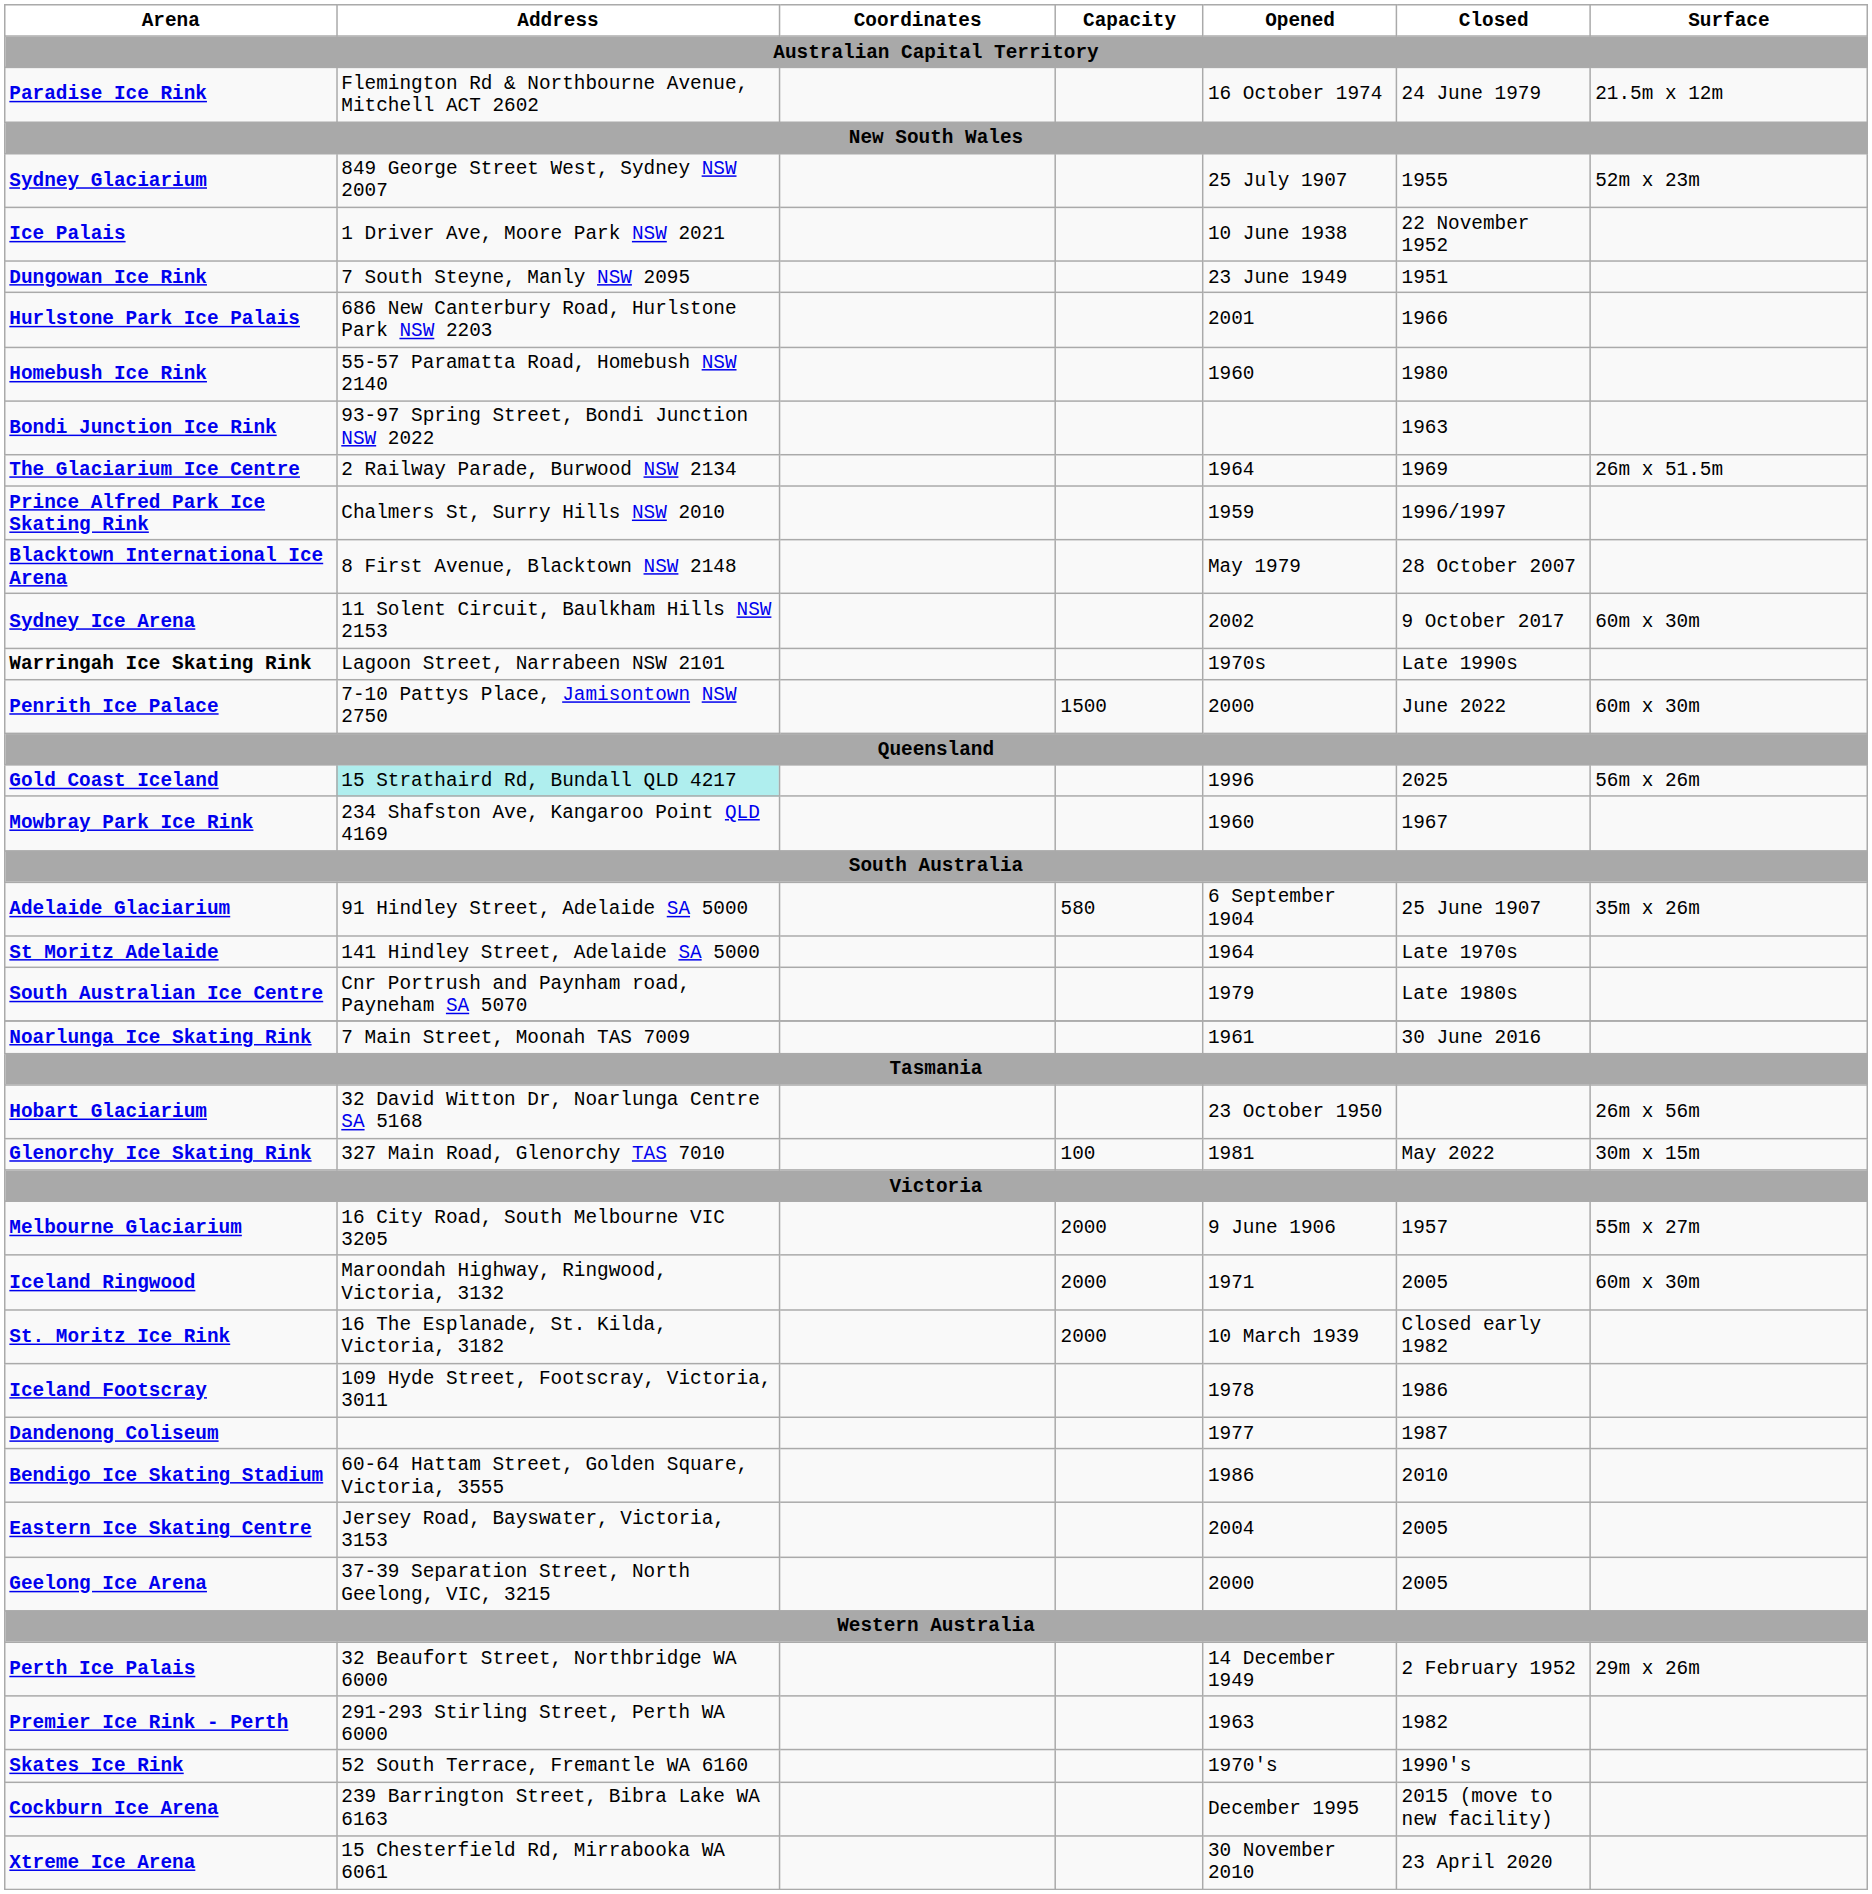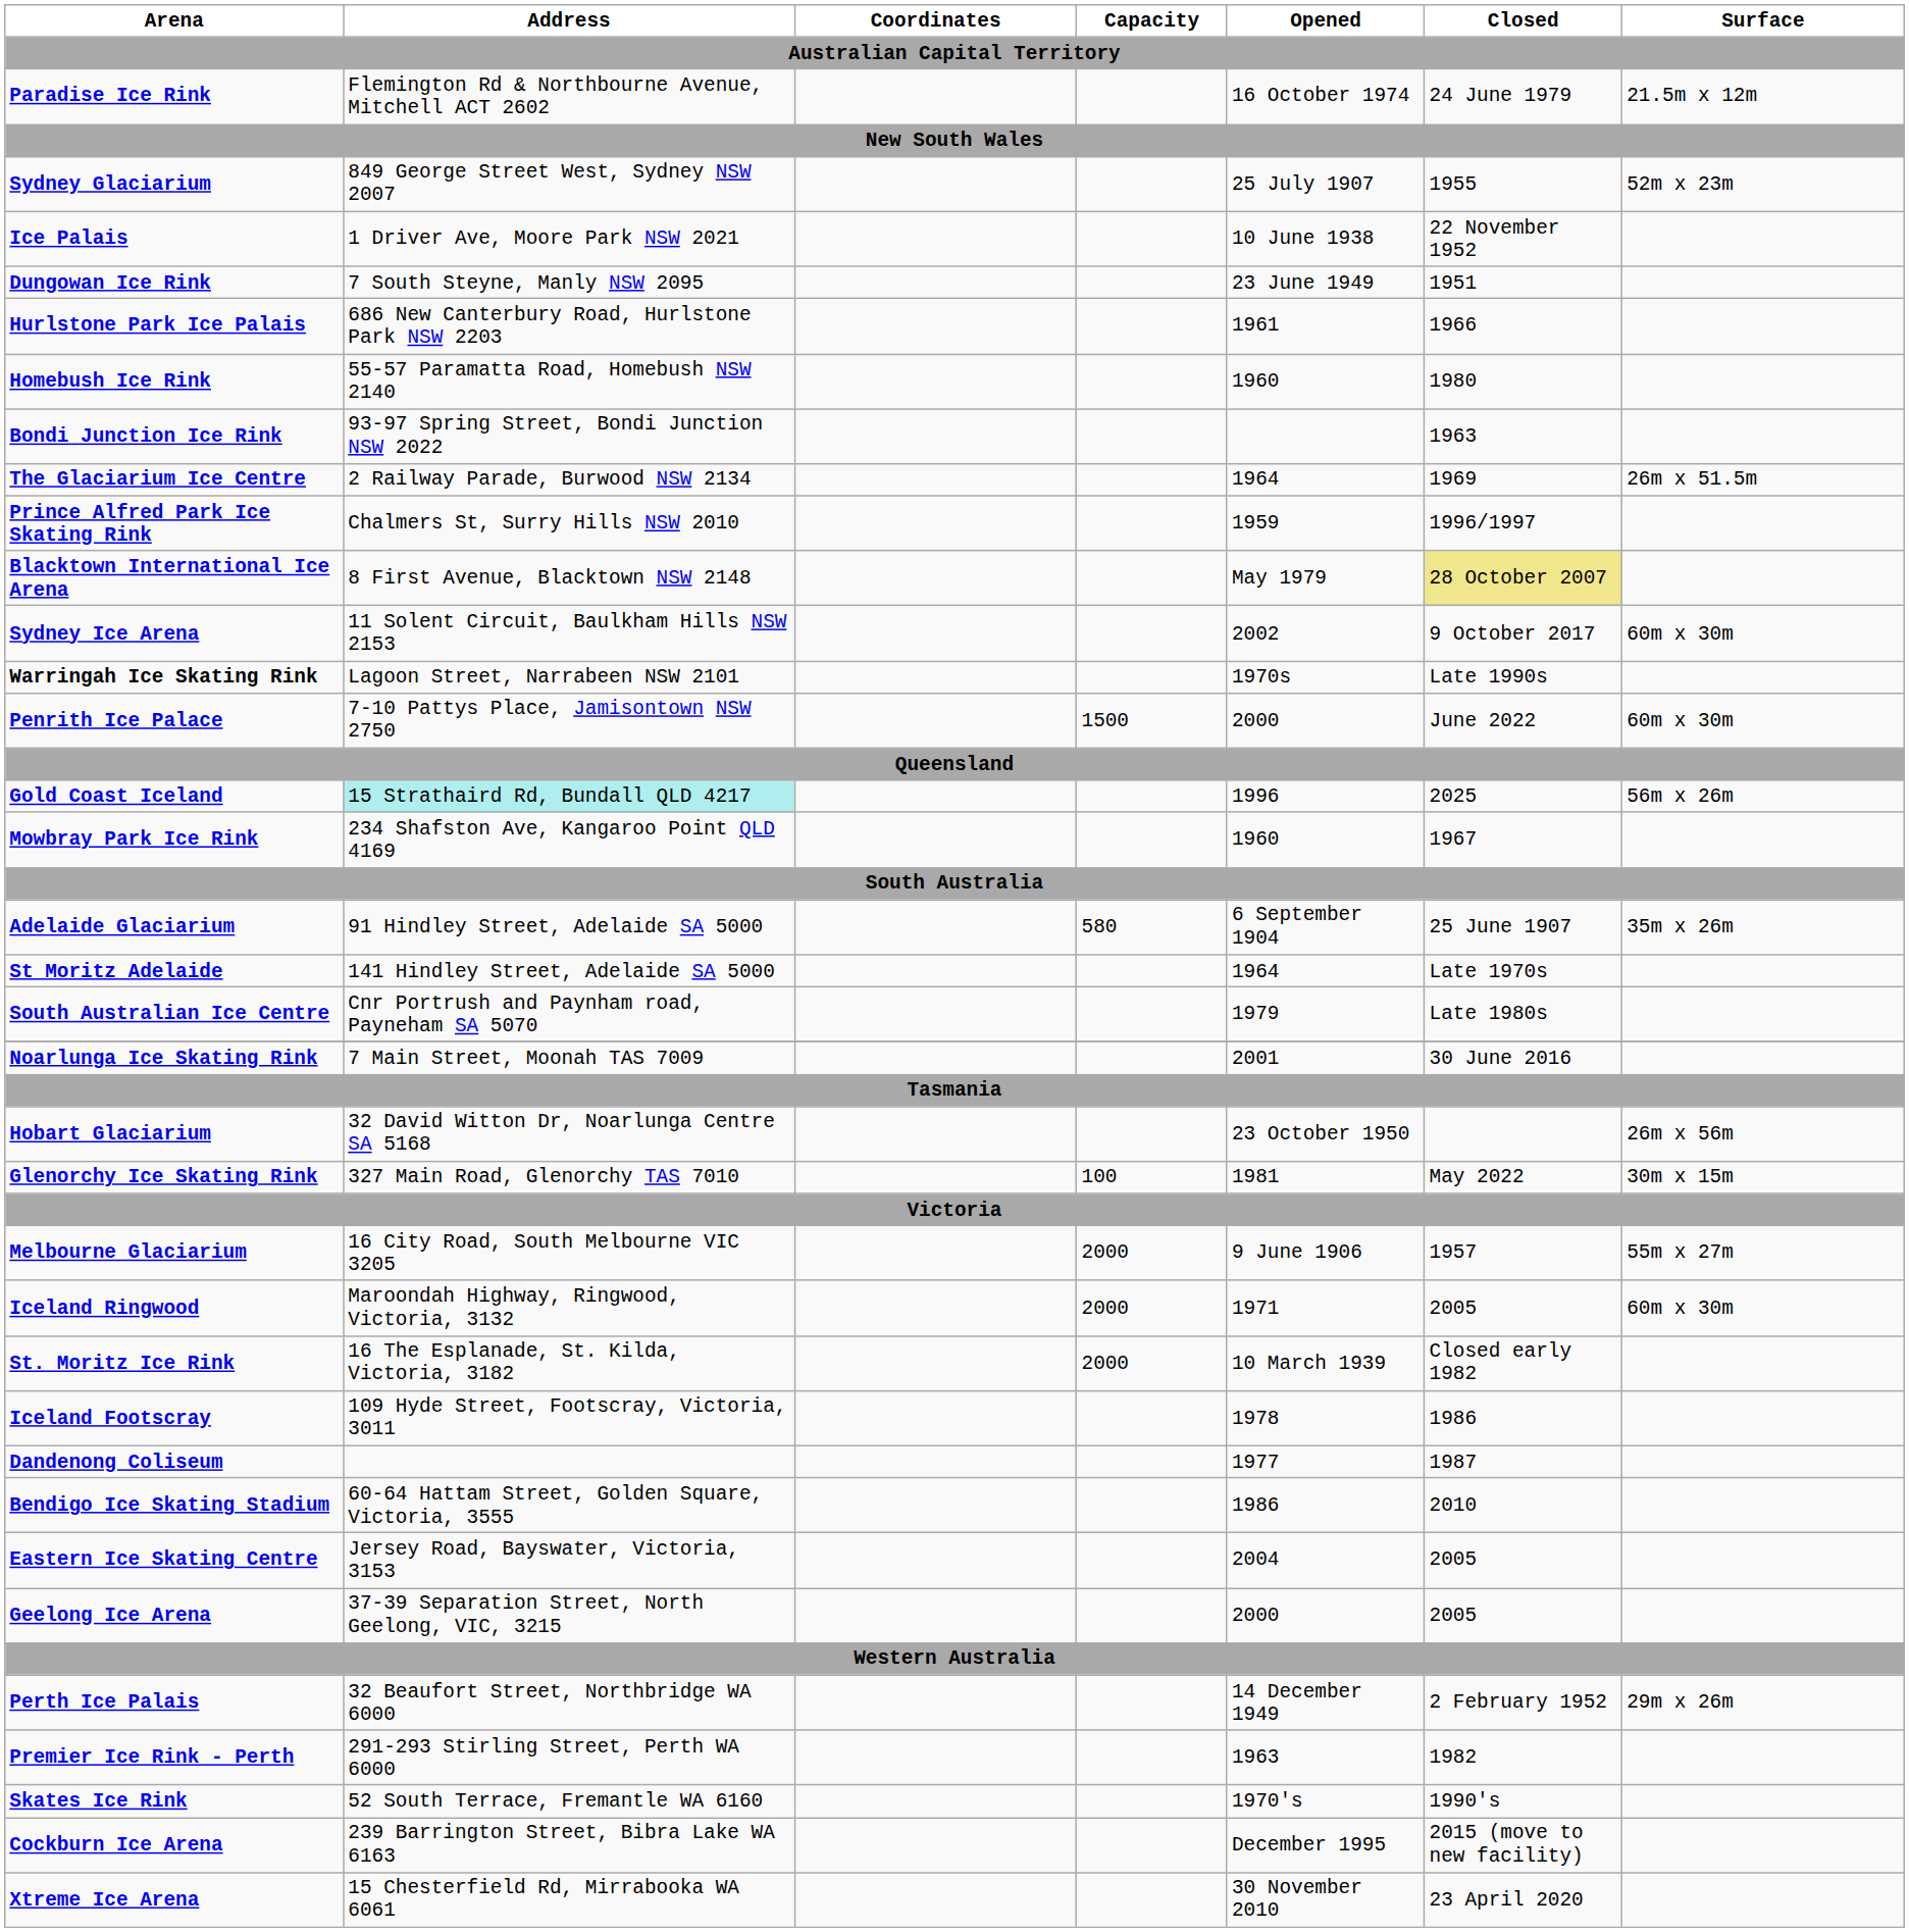Hurlstone Park Ice Palais | Opened: 2001 -> 1961
Blacktown International Ice Arena | Closed: no background -> khaki background
Noarlunga Ice Skating Rink | Opened: 1961 -> 2001
